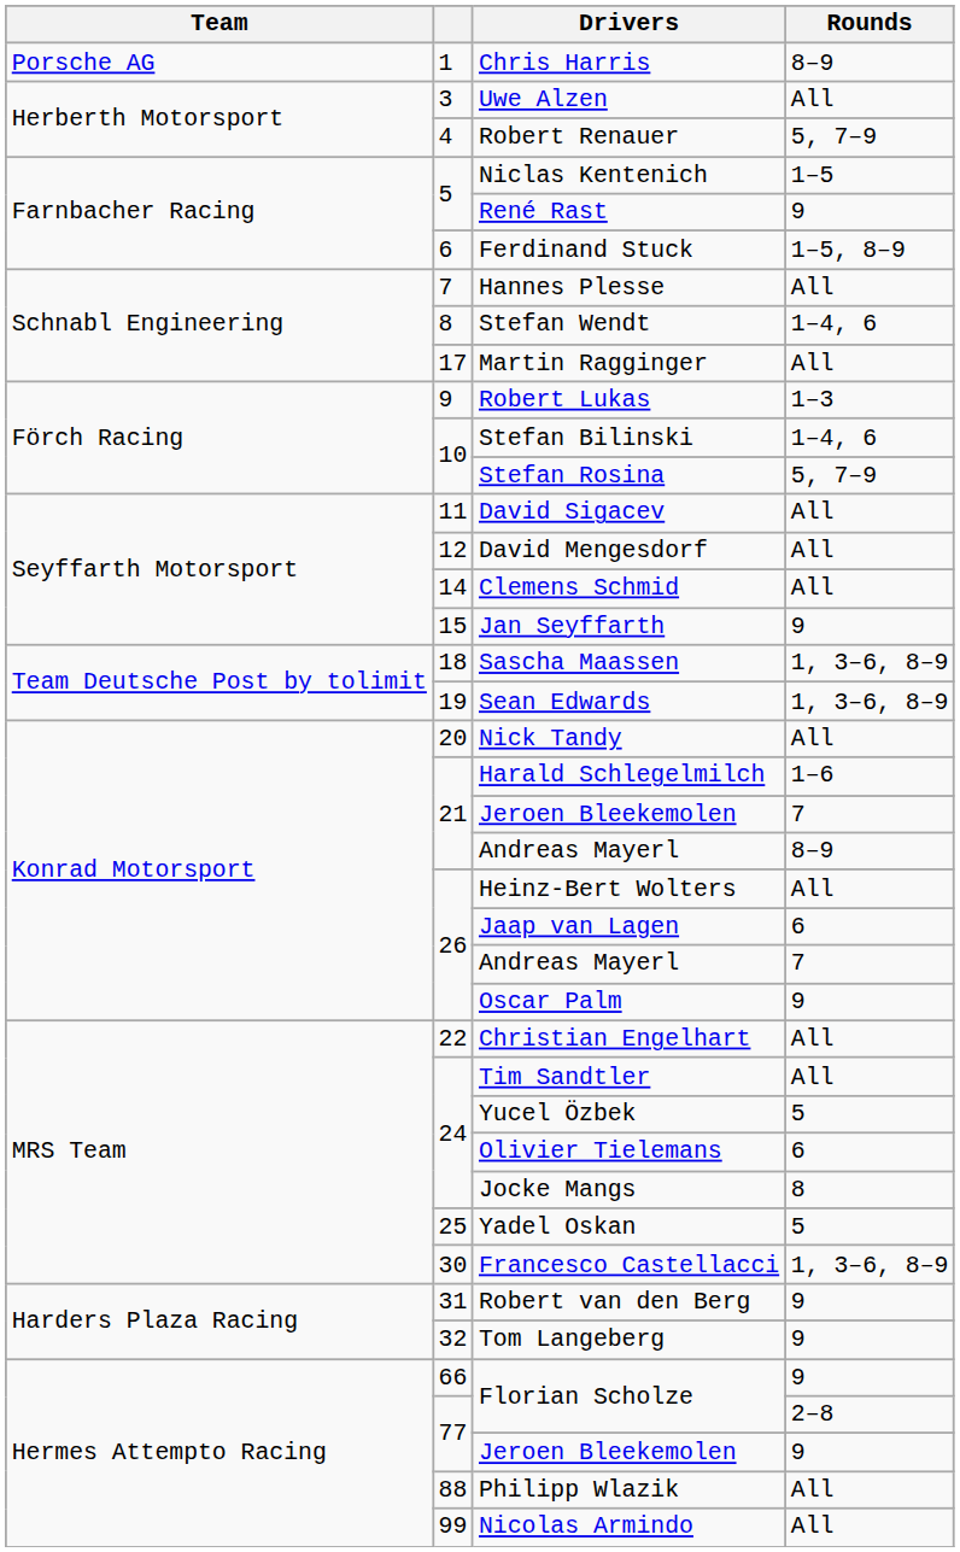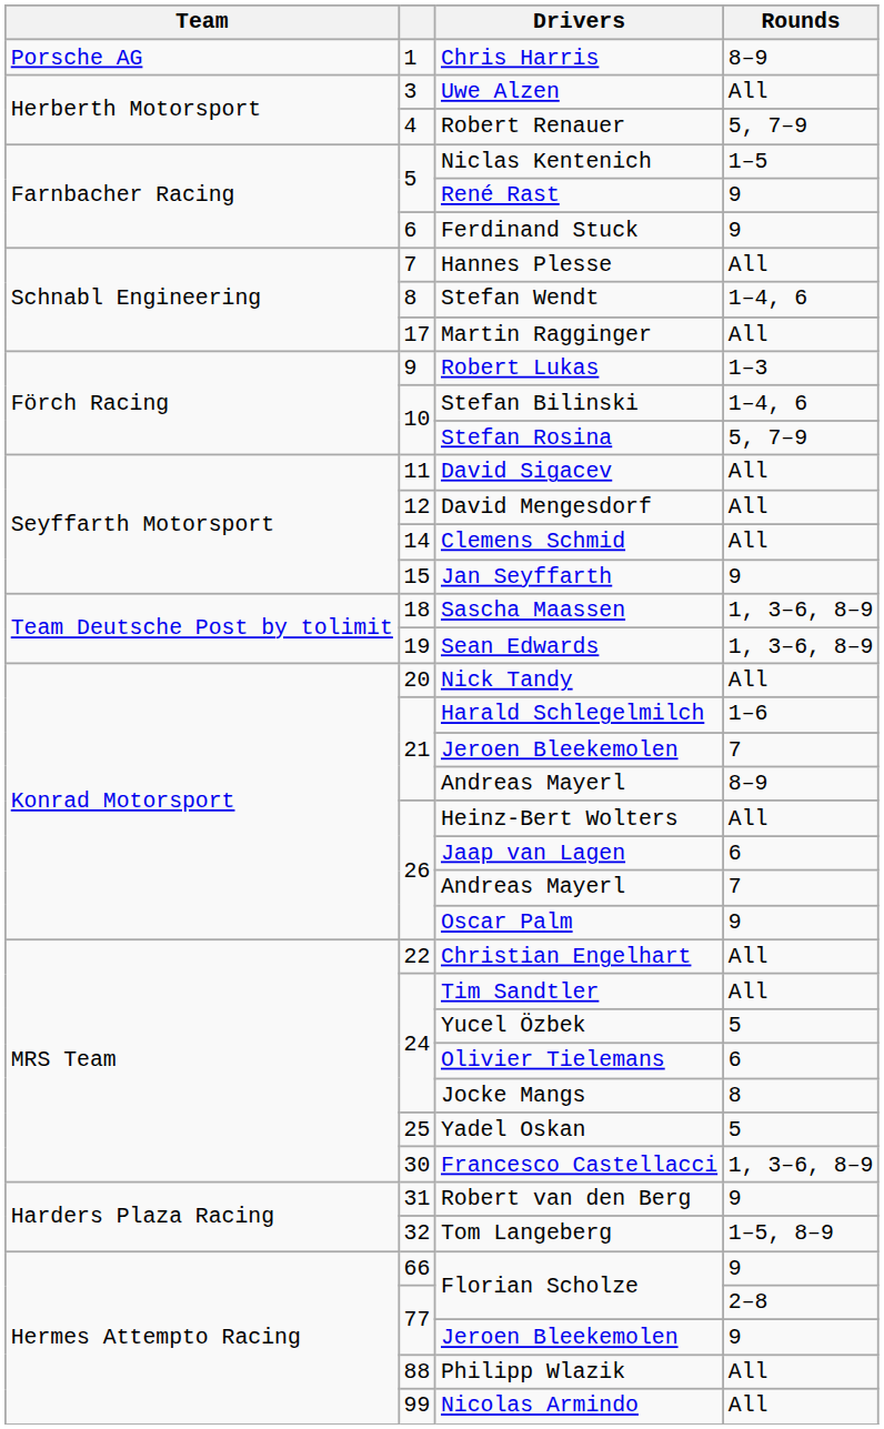Ferdinand Stuck | Rounds: 1–5, 8–9 -> 9
Tom Langeberg | Rounds: 9 -> 1–5, 8–9
